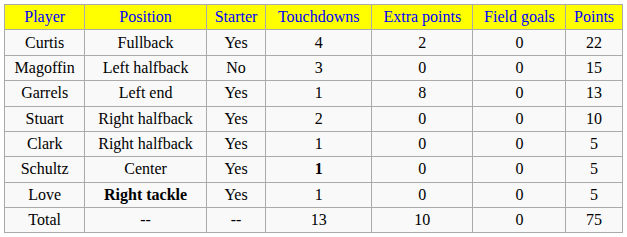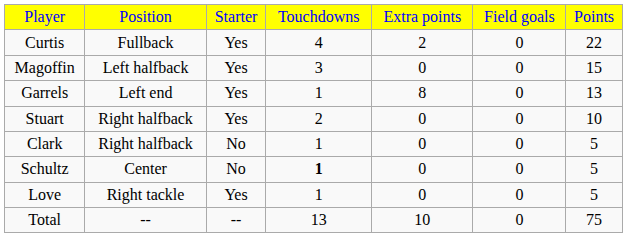Magoffin | column 3: No -> Yes
Clark | column 3: Yes -> No
Schultz | column 3: Yes -> No
Love | column 2: bold -> normal
